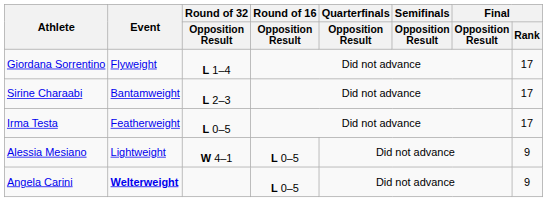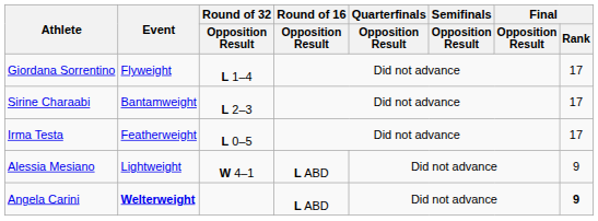Alessia Mesiano | Round of 16 / Opposition Result: L 0–5 -> L ABD
Angela Carini | Round of 16 / Opposition Result: L 0–5 -> L ABD
Angela Carini | Final / Rank: normal -> bold
